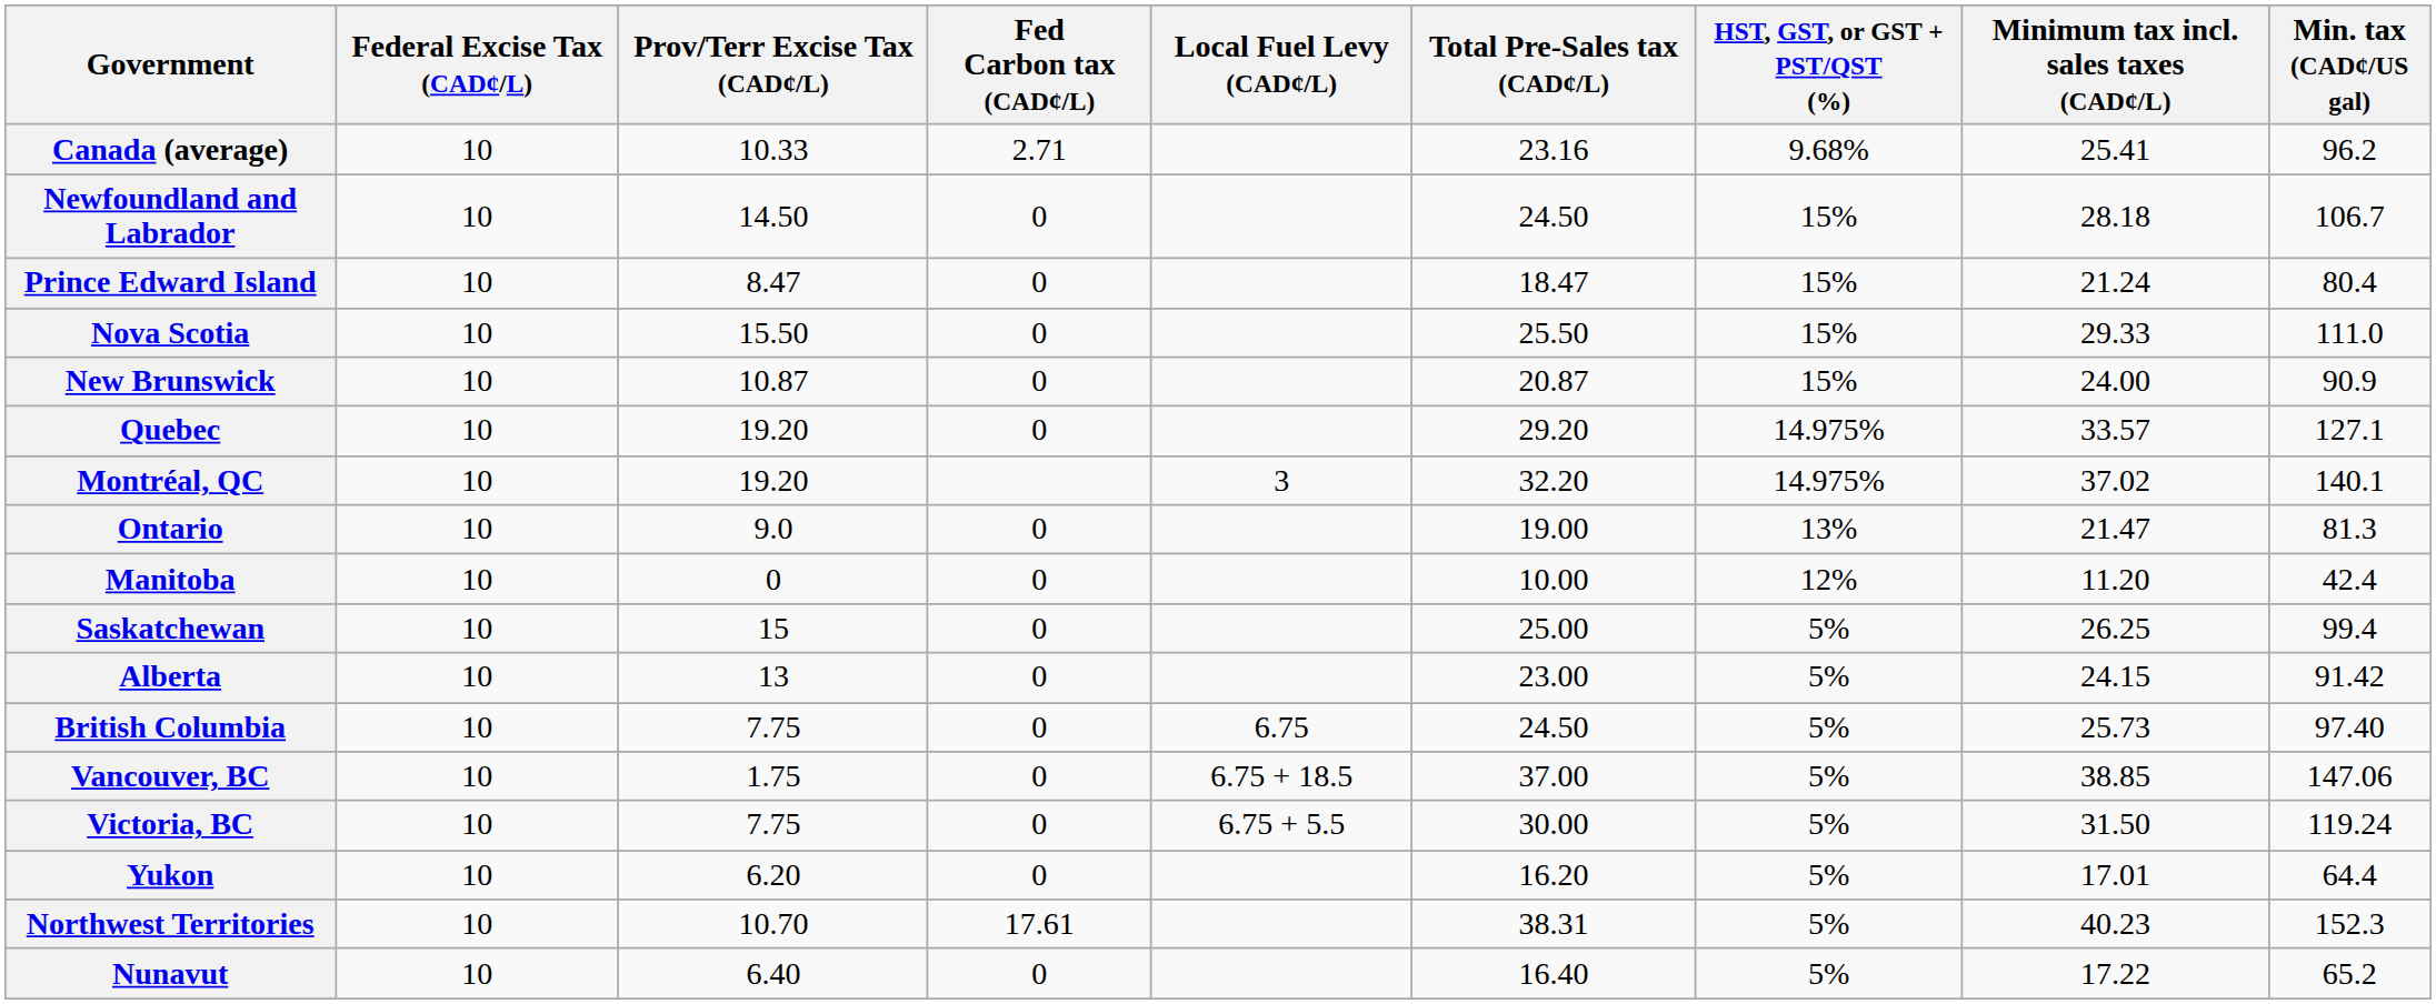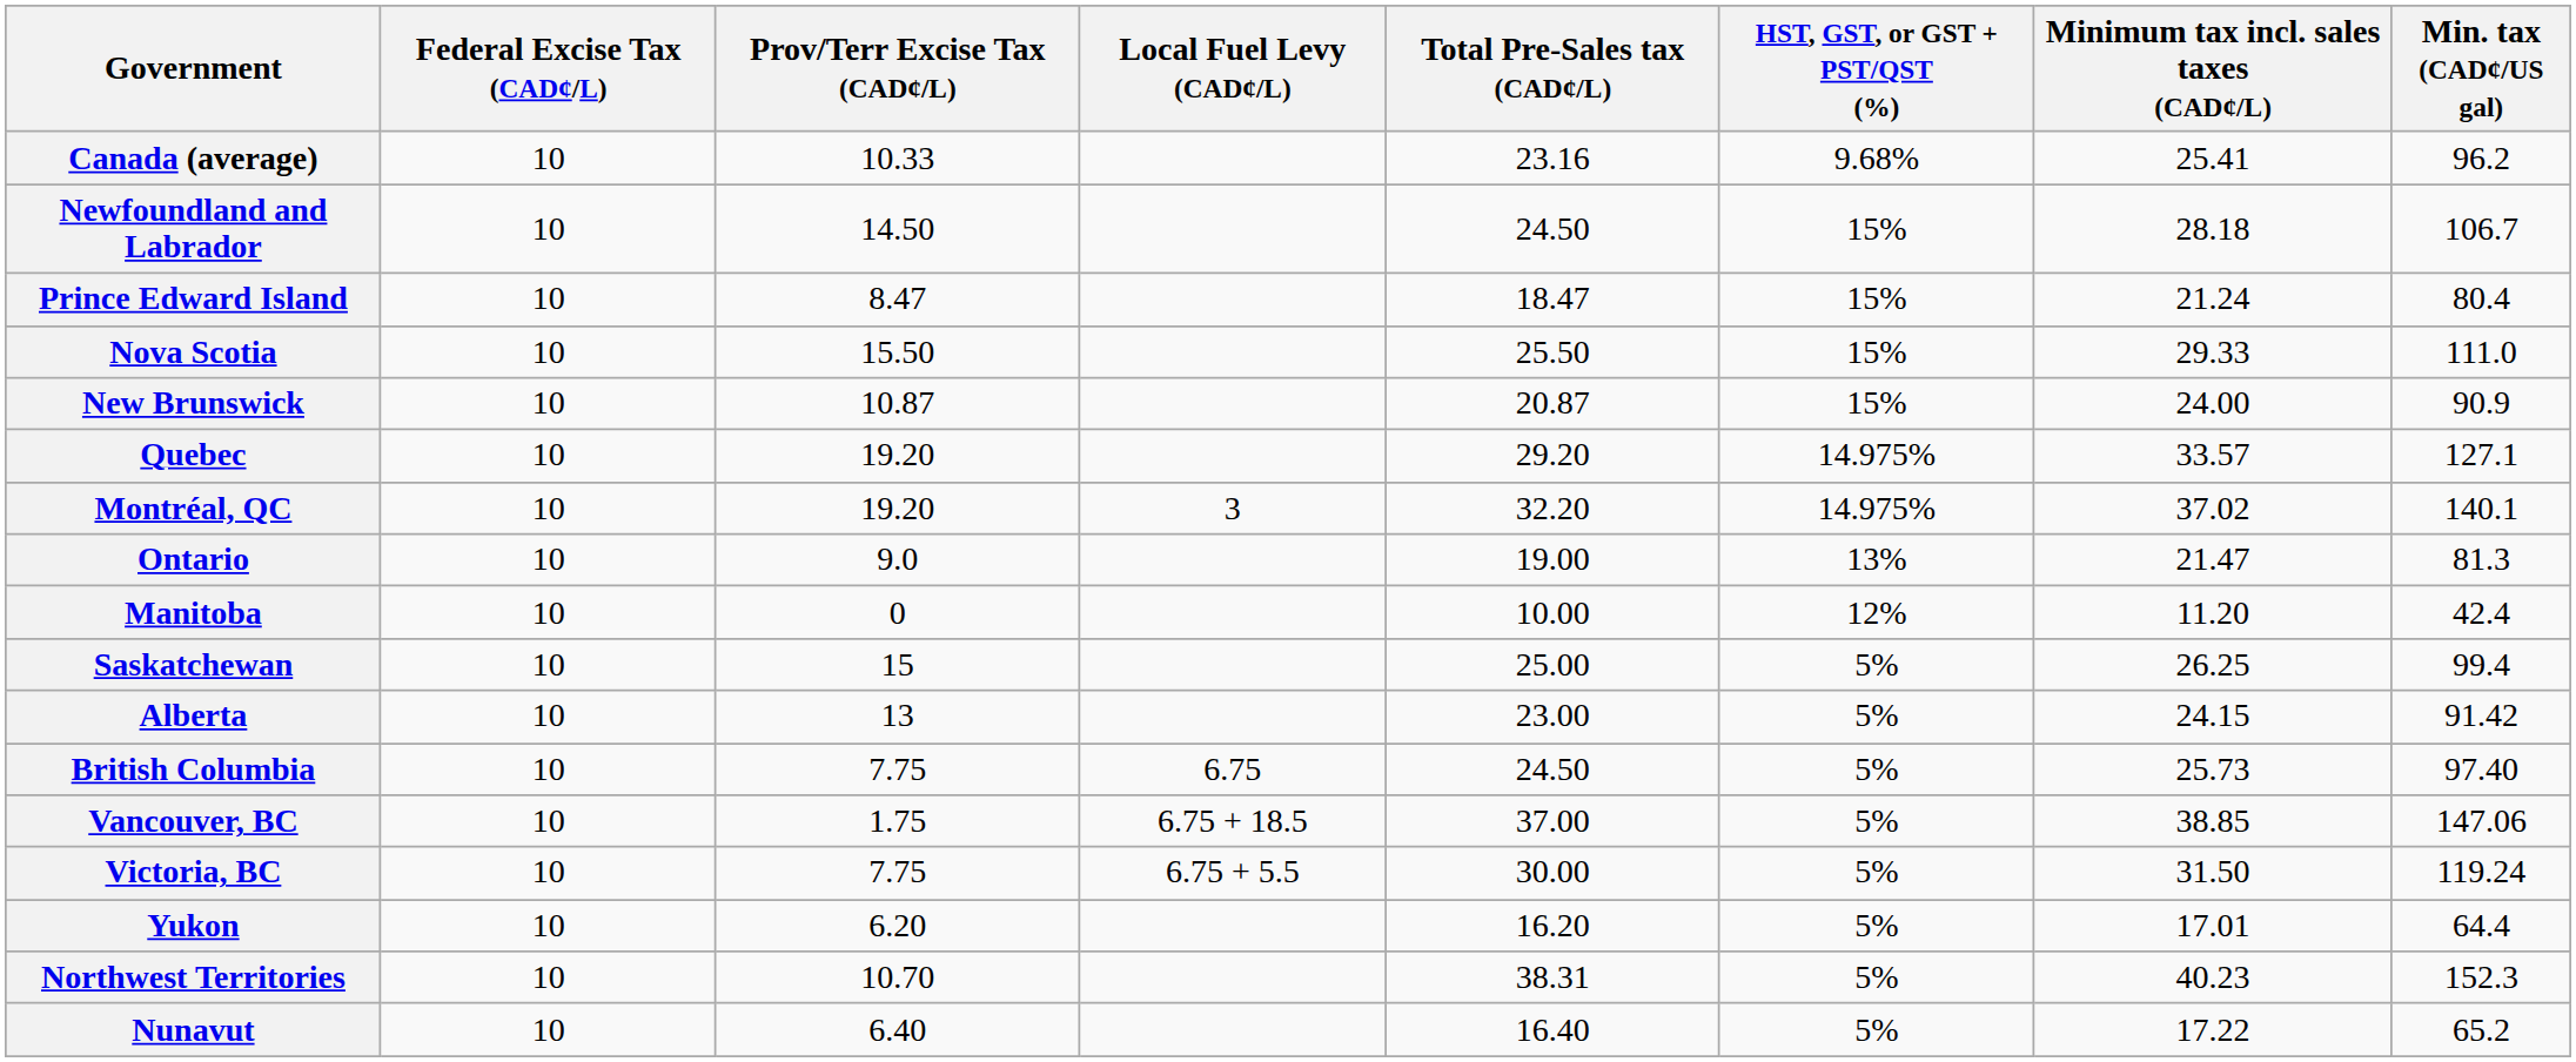- column: Fed Carbon tax (CAD¢/L) | 2.71 | 0 | 0 | 0 | 0 | 0 | 0 | 0 | 0 | 0 | 0 | 0 | 0 | 0 | 17.61 | 0
